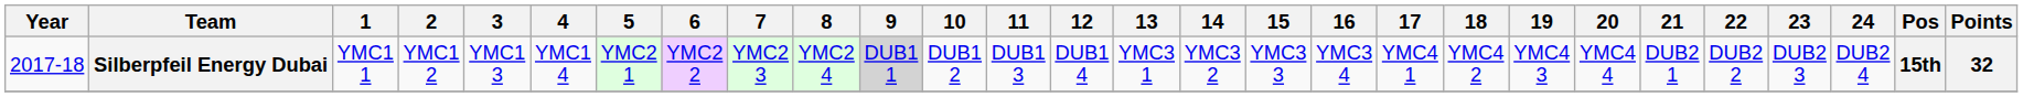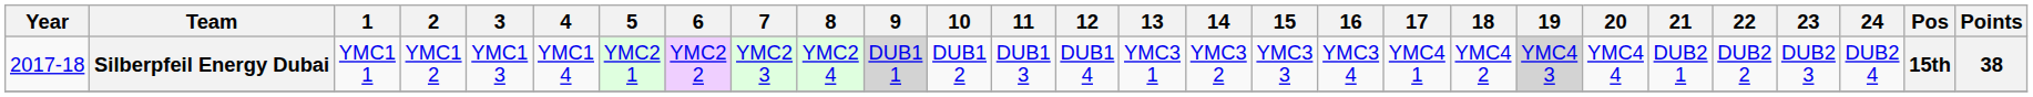Silberpfeil Energy Dubai | 19: no background -> lightgrey background
Silberpfeil Energy Dubai | Points: 32 -> 38
